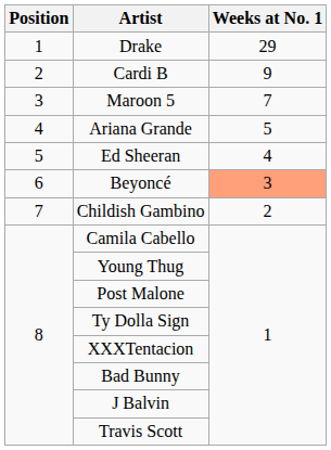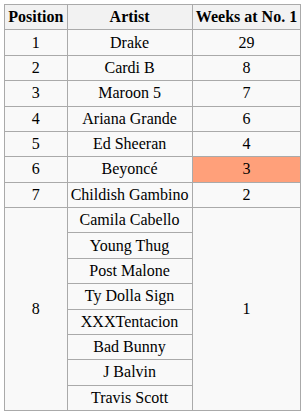Cardi B | Weeks at No. 1: 9 -> 8
Ariana Grande | Weeks at No. 1: 5 -> 6
